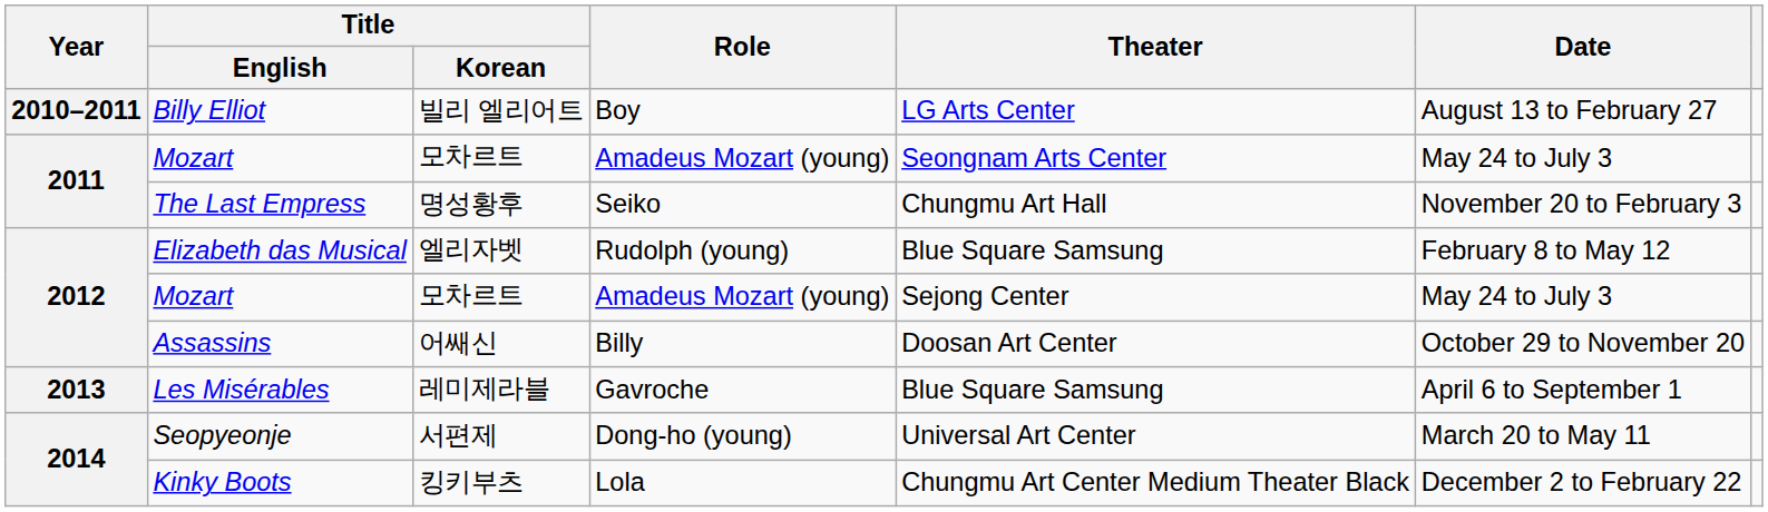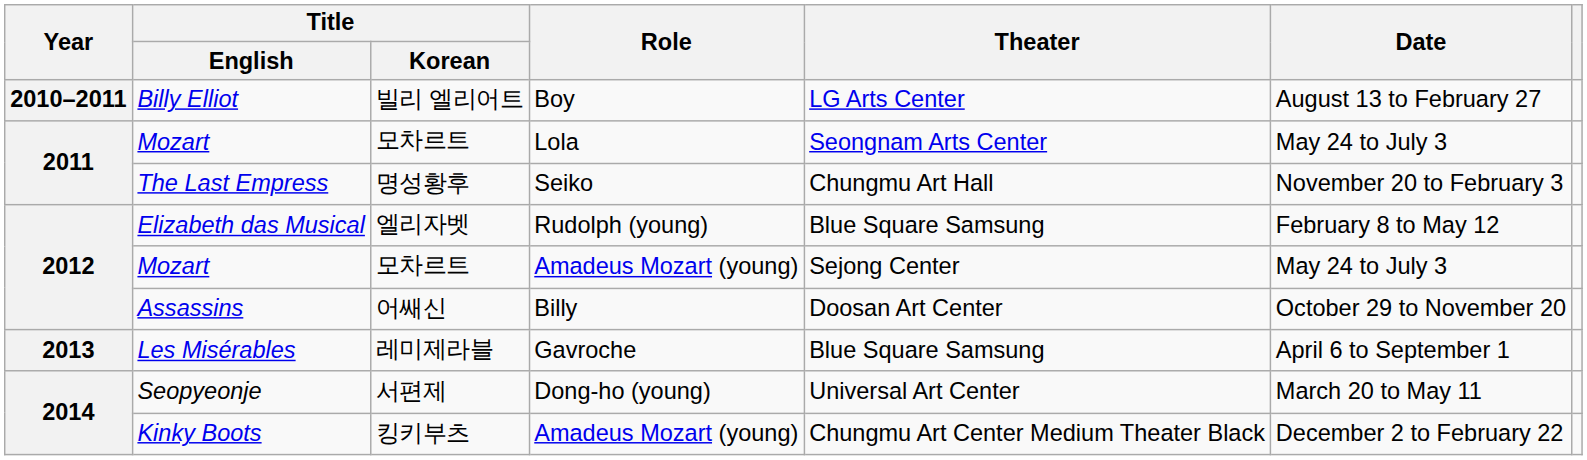2011 / Mozart | Role: Amadeus Mozart (young) -> Lola
Kinky Boots | Role: Lola -> Amadeus Mozart (young)
